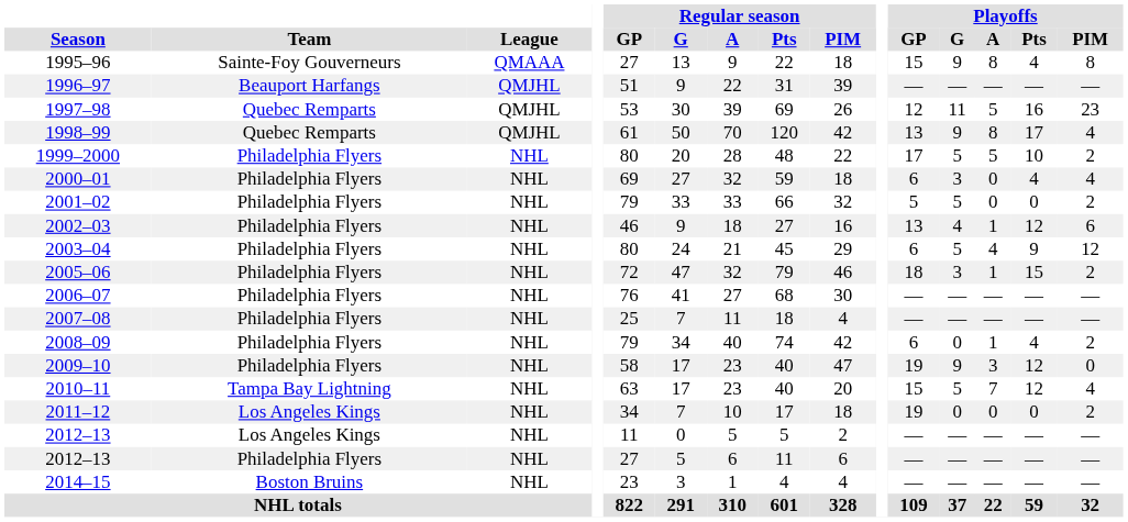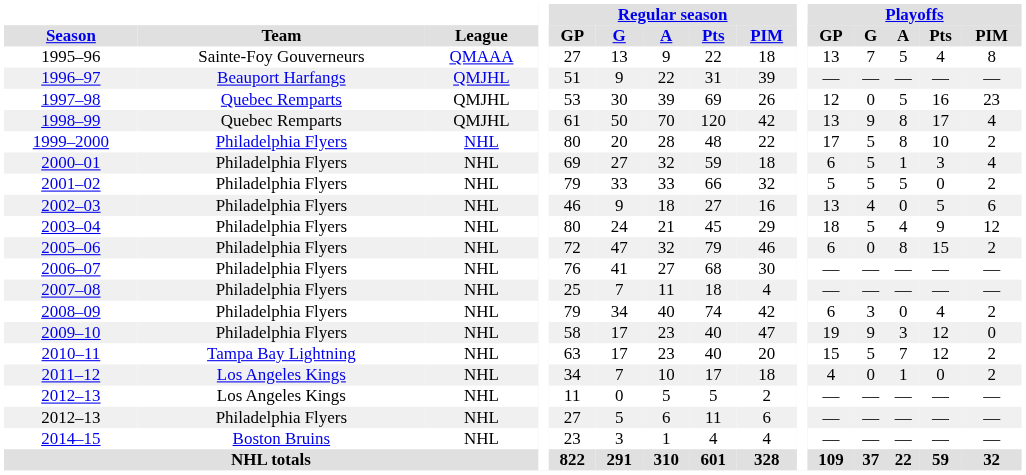1995–96 | Playoffs / GP: 15 -> 13
1995–96 | Playoffs / G: 9 -> 7
1995–96 | Playoffs / A: 8 -> 5
1997–98 | Playoffs / G: 11 -> 0
1999–2000 | Playoffs / A: 5 -> 8
2000–01 | Playoffs / G: 3 -> 5
2000–01 | Playoffs / A: 0 -> 1
2000–01 | Playoffs / Pts: 4 -> 3
2001–02 | Playoffs / A: 0 -> 5
2002–03 | Playoffs / A: 1 -> 0
2002–03 | Playoffs / Pts: 12 -> 5
2003–04 | Playoffs / GP: 6 -> 18
2005–06 | Playoffs / GP: 18 -> 6
2005–06 | Playoffs / G: 3 -> 0
2005–06 | Playoffs / A: 1 -> 8
2008–09 | Playoffs / G: 0 -> 3
2008–09 | Playoffs / A: 1 -> 0
2010–11 | Playoffs / PIM: 4 -> 2
2011–12 | Playoffs / GP: 19 -> 4
2011–12 | Playoffs / A: 0 -> 1
